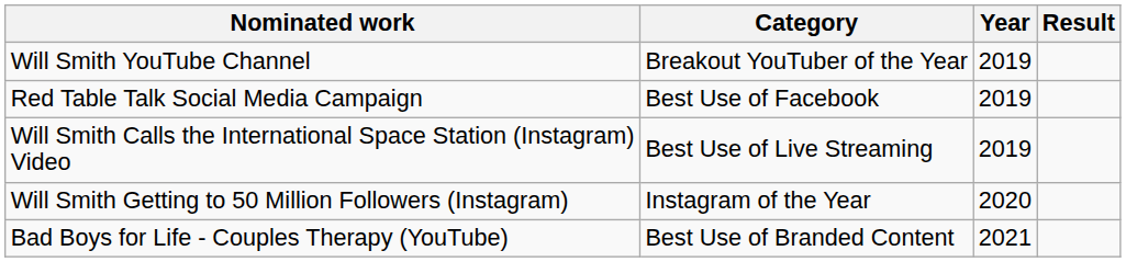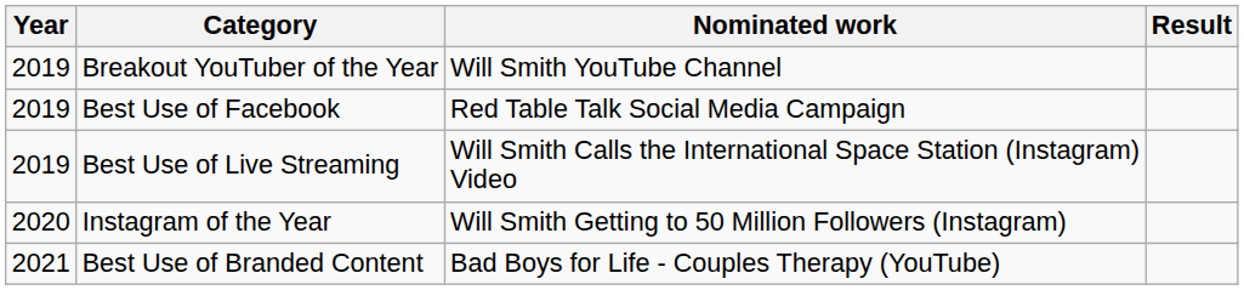columns swapped: Year <-> Nominated work
